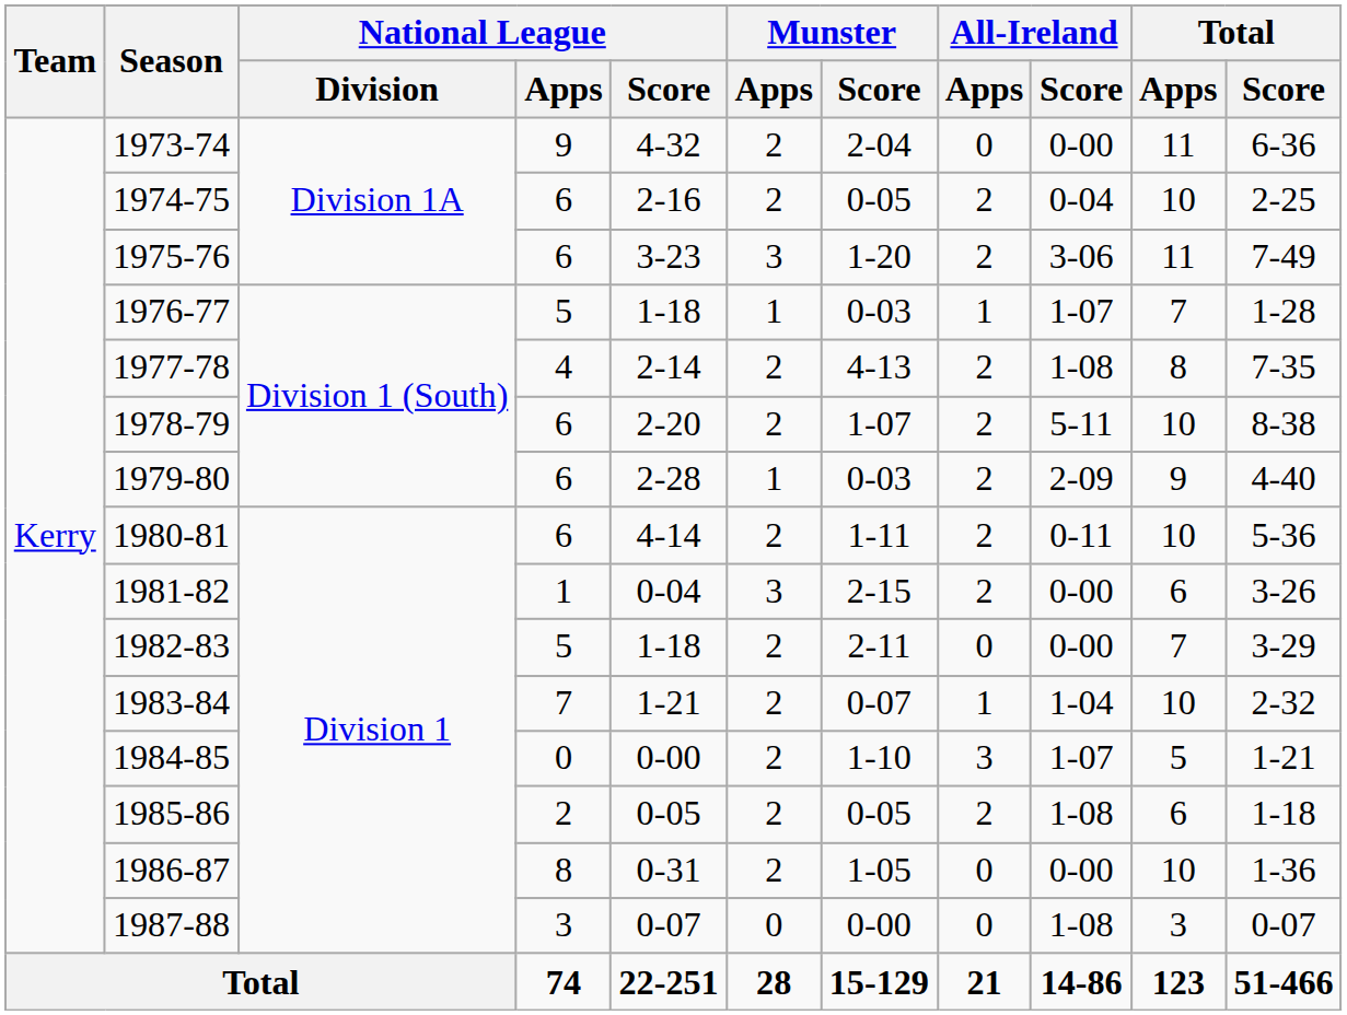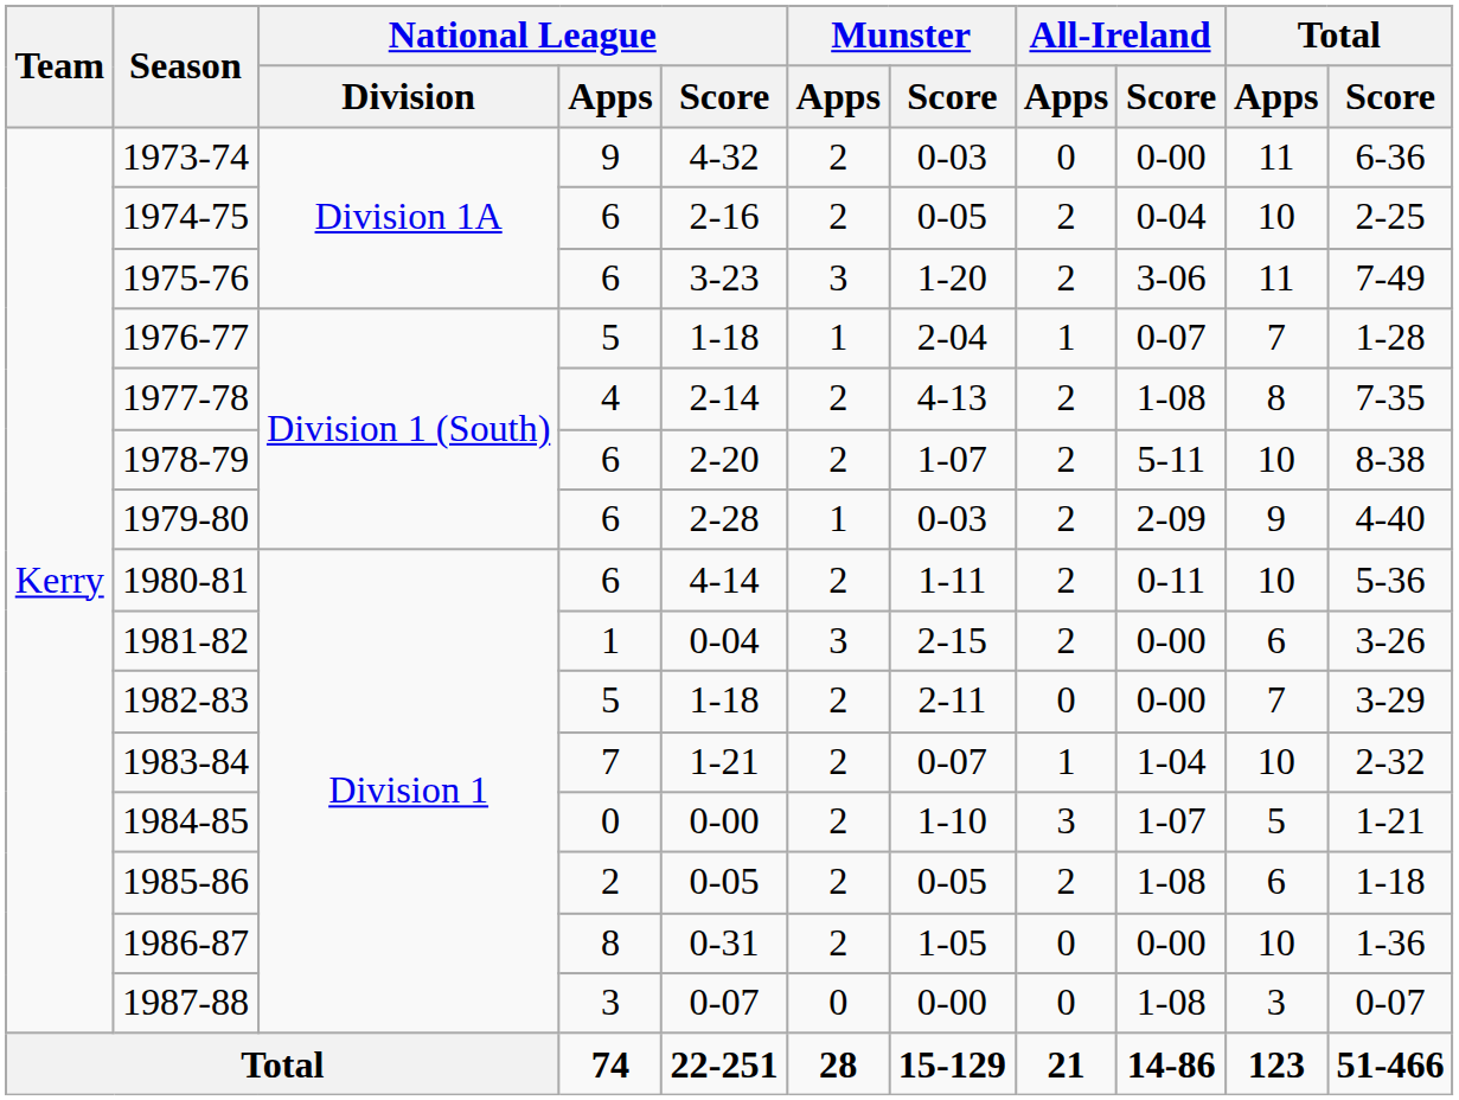1973-74 | Munster / Score: 2-04 -> 0-03
1976-77 | Munster / Score: 0-03 -> 2-04
1976-77 | All-Ireland / Score: 1-07 -> 0-07
